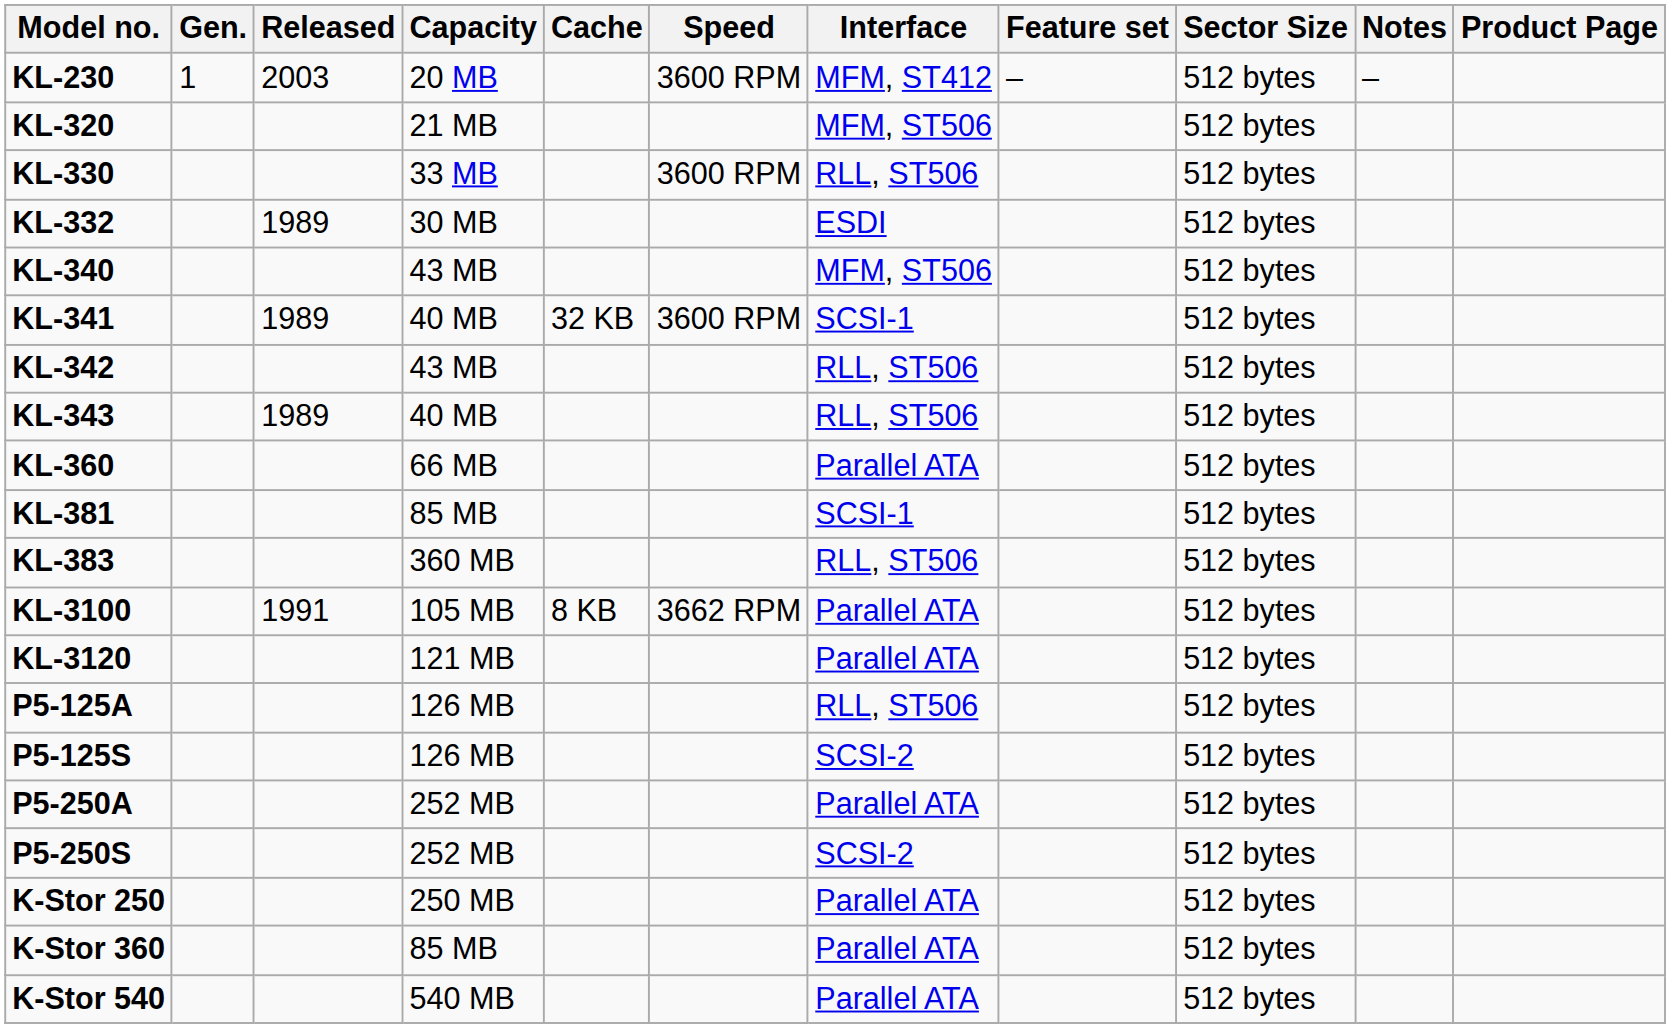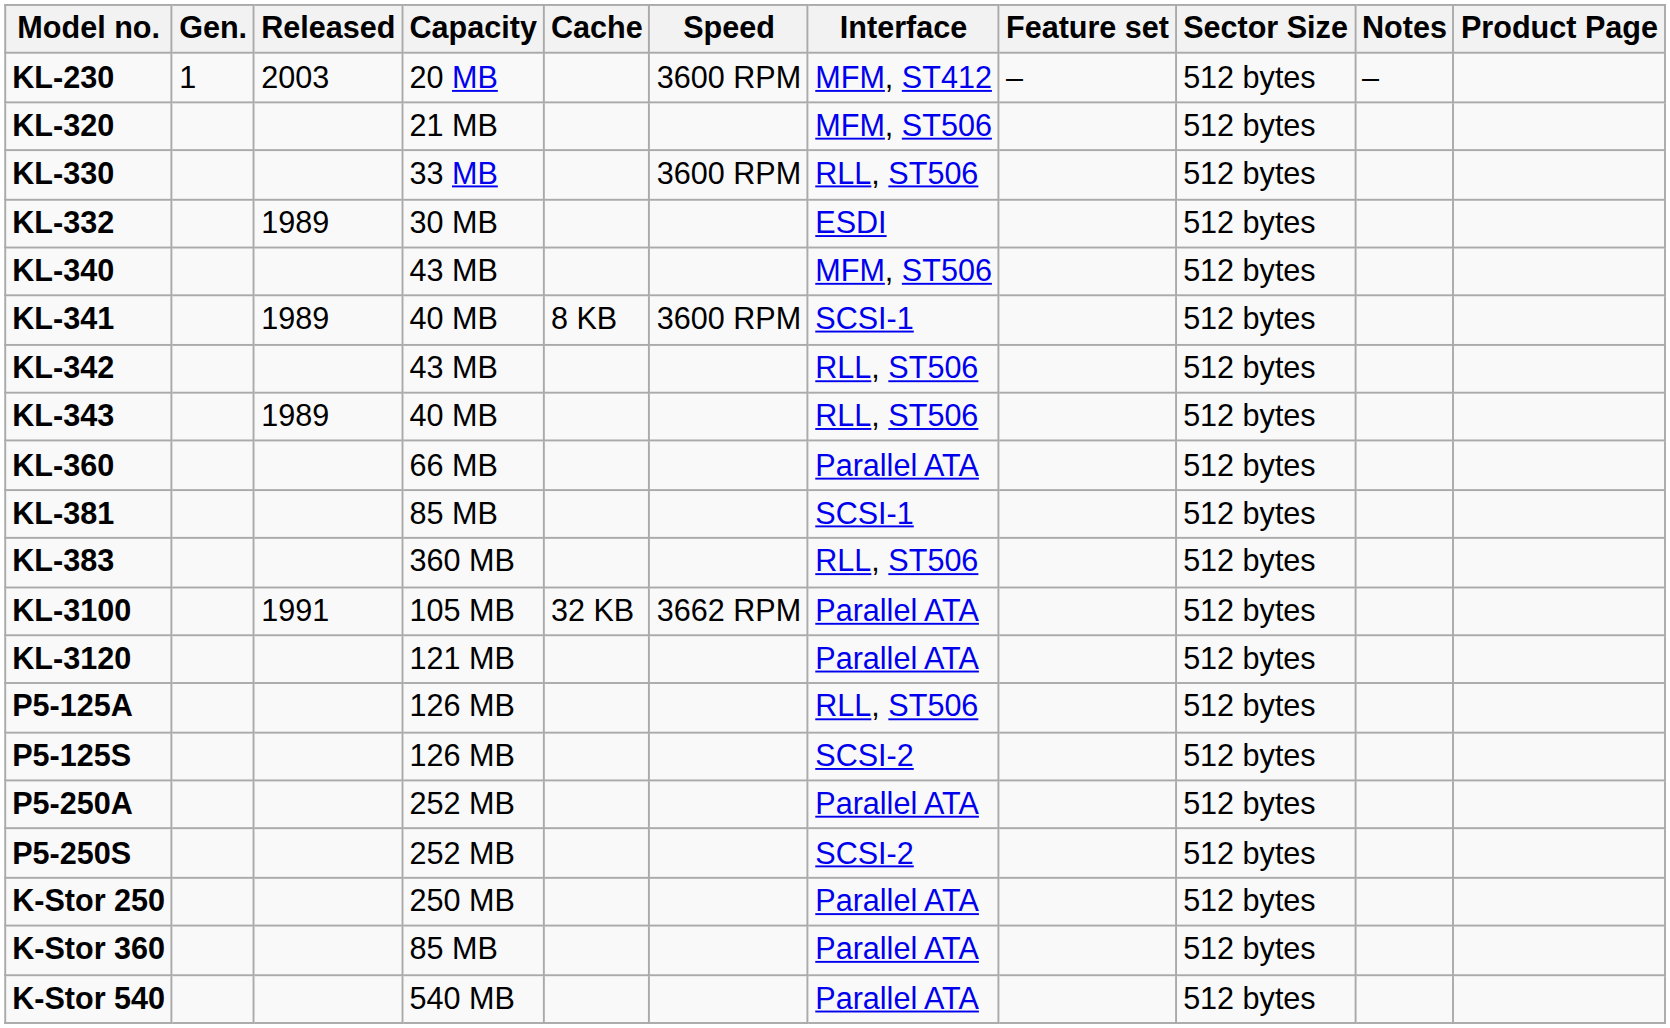KL-341 | Cache: 32 KB -> 8 KB
KL-3100 | Cache: 8 KB -> 32 KB
